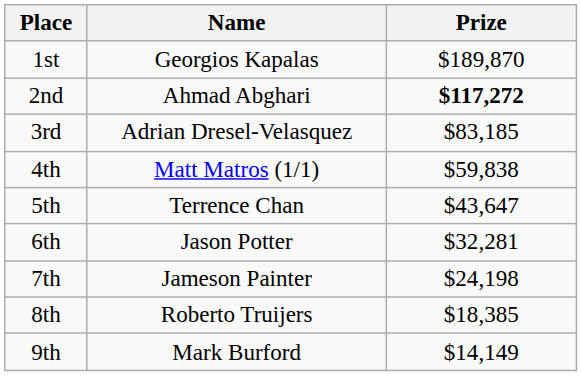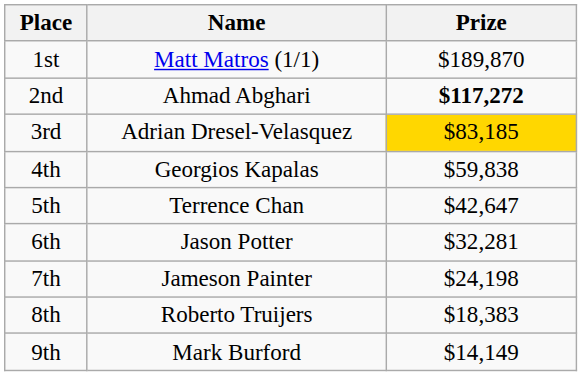1st | Name: Georgios Kapalas -> Matt Matros (1/1)
3rd | Prize: no background -> gold background
4th | Name: Matt Matros (1/1) -> Georgios Kapalas
5th | Prize: $43,647 -> $42,647
8th | Prize: $18,385 -> $18,383
